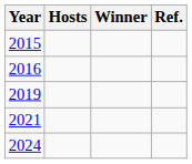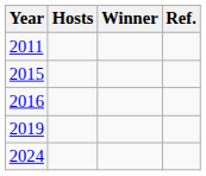+ row: 2011
- row: 2021
